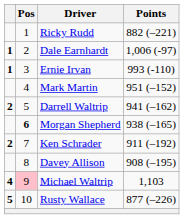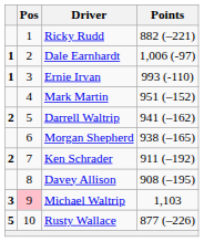Morgan Shepherd | Pos: bold -> normal
Michael Waltrip | column 1: 4 -> 3
